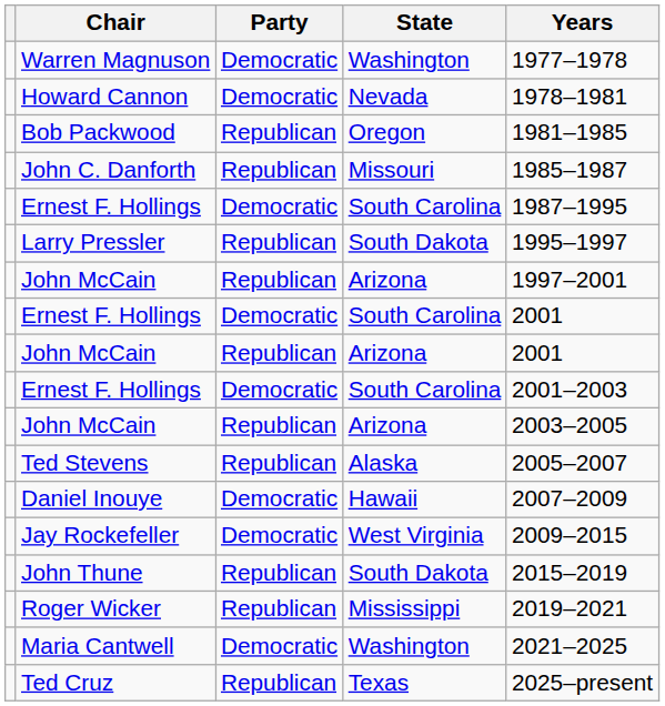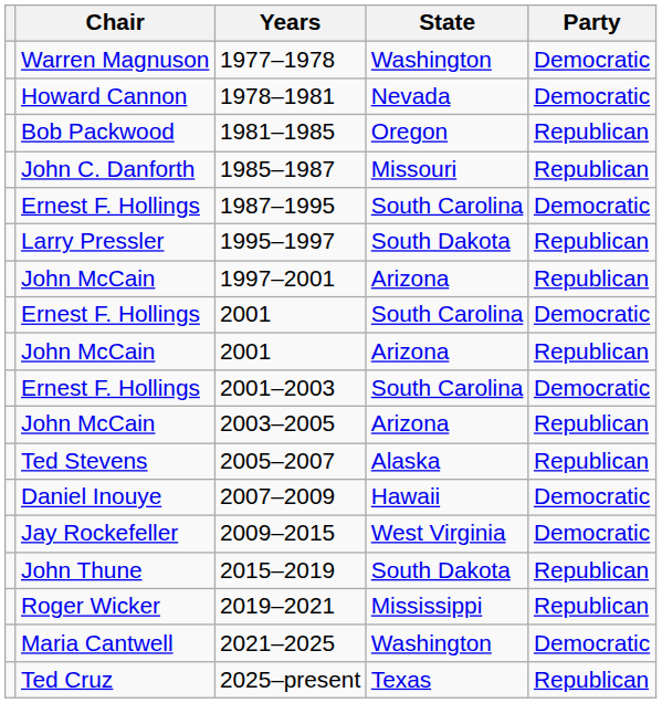columns swapped: Party <-> Years
